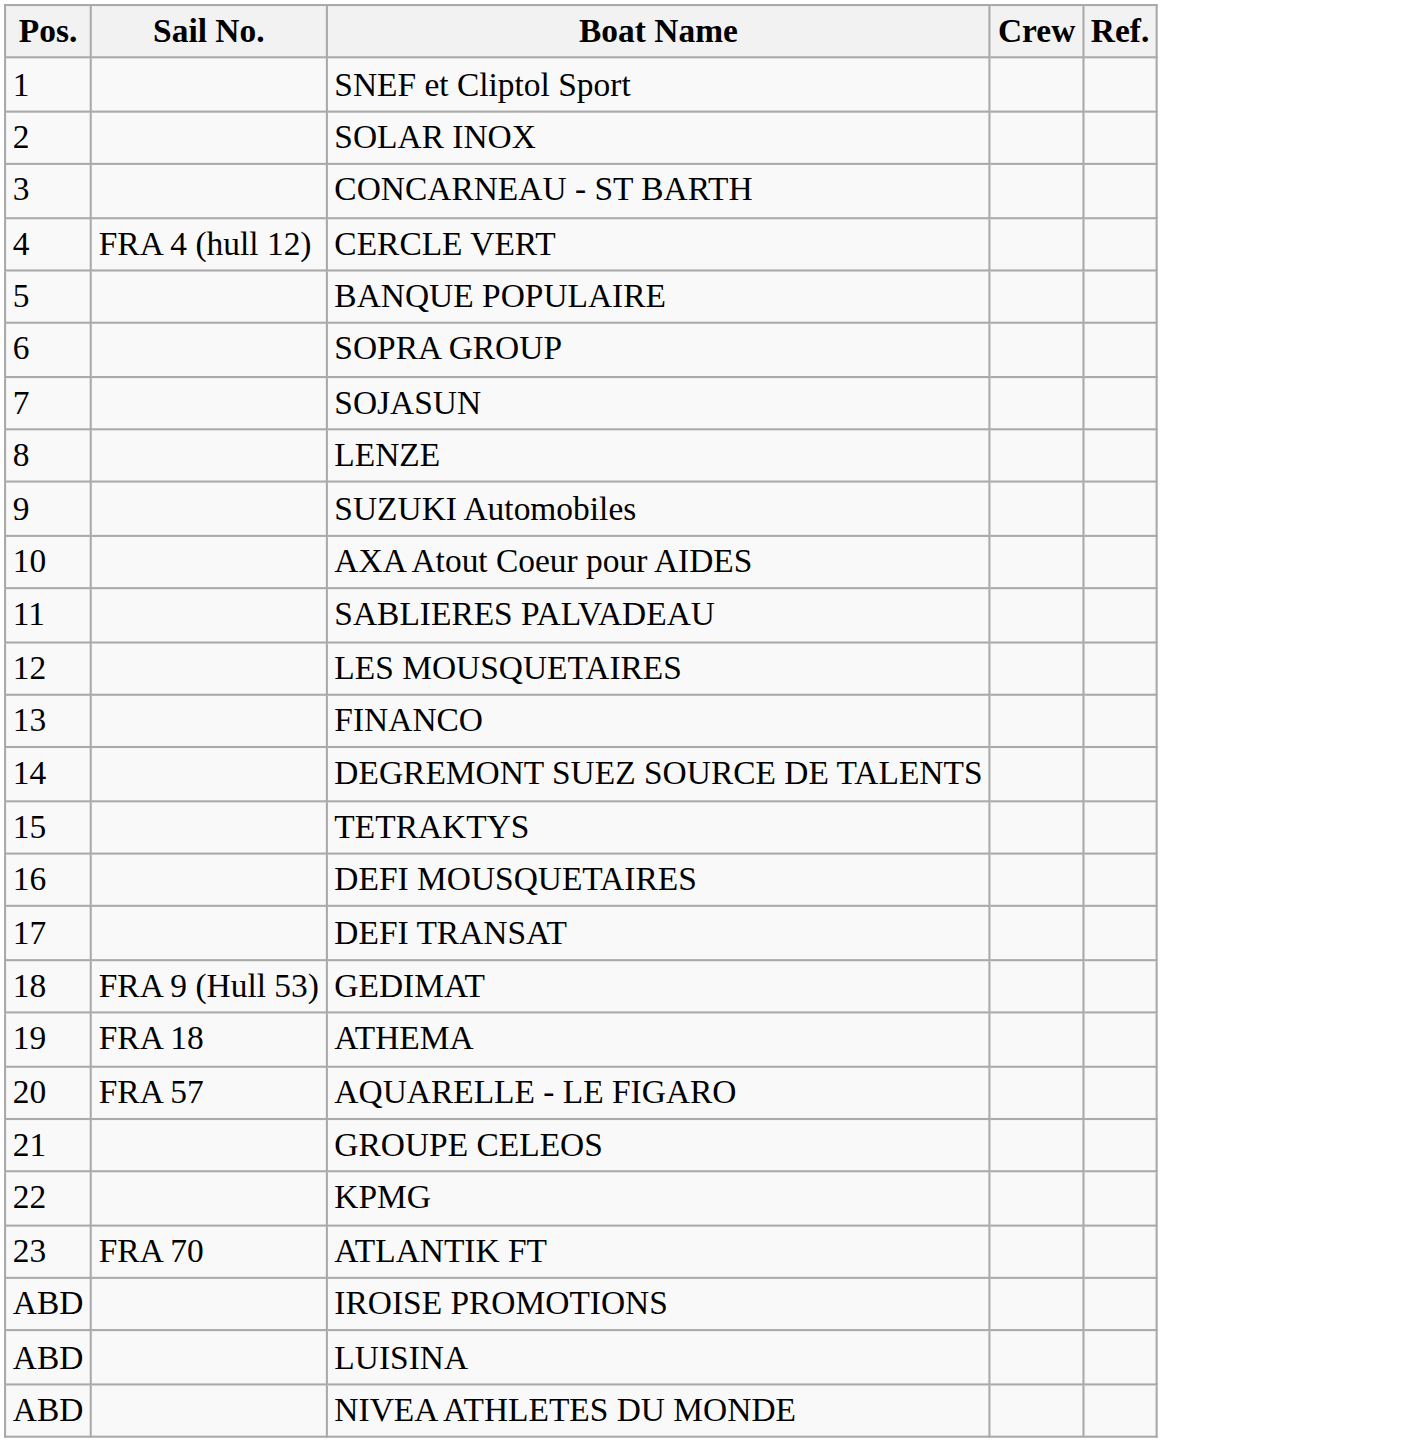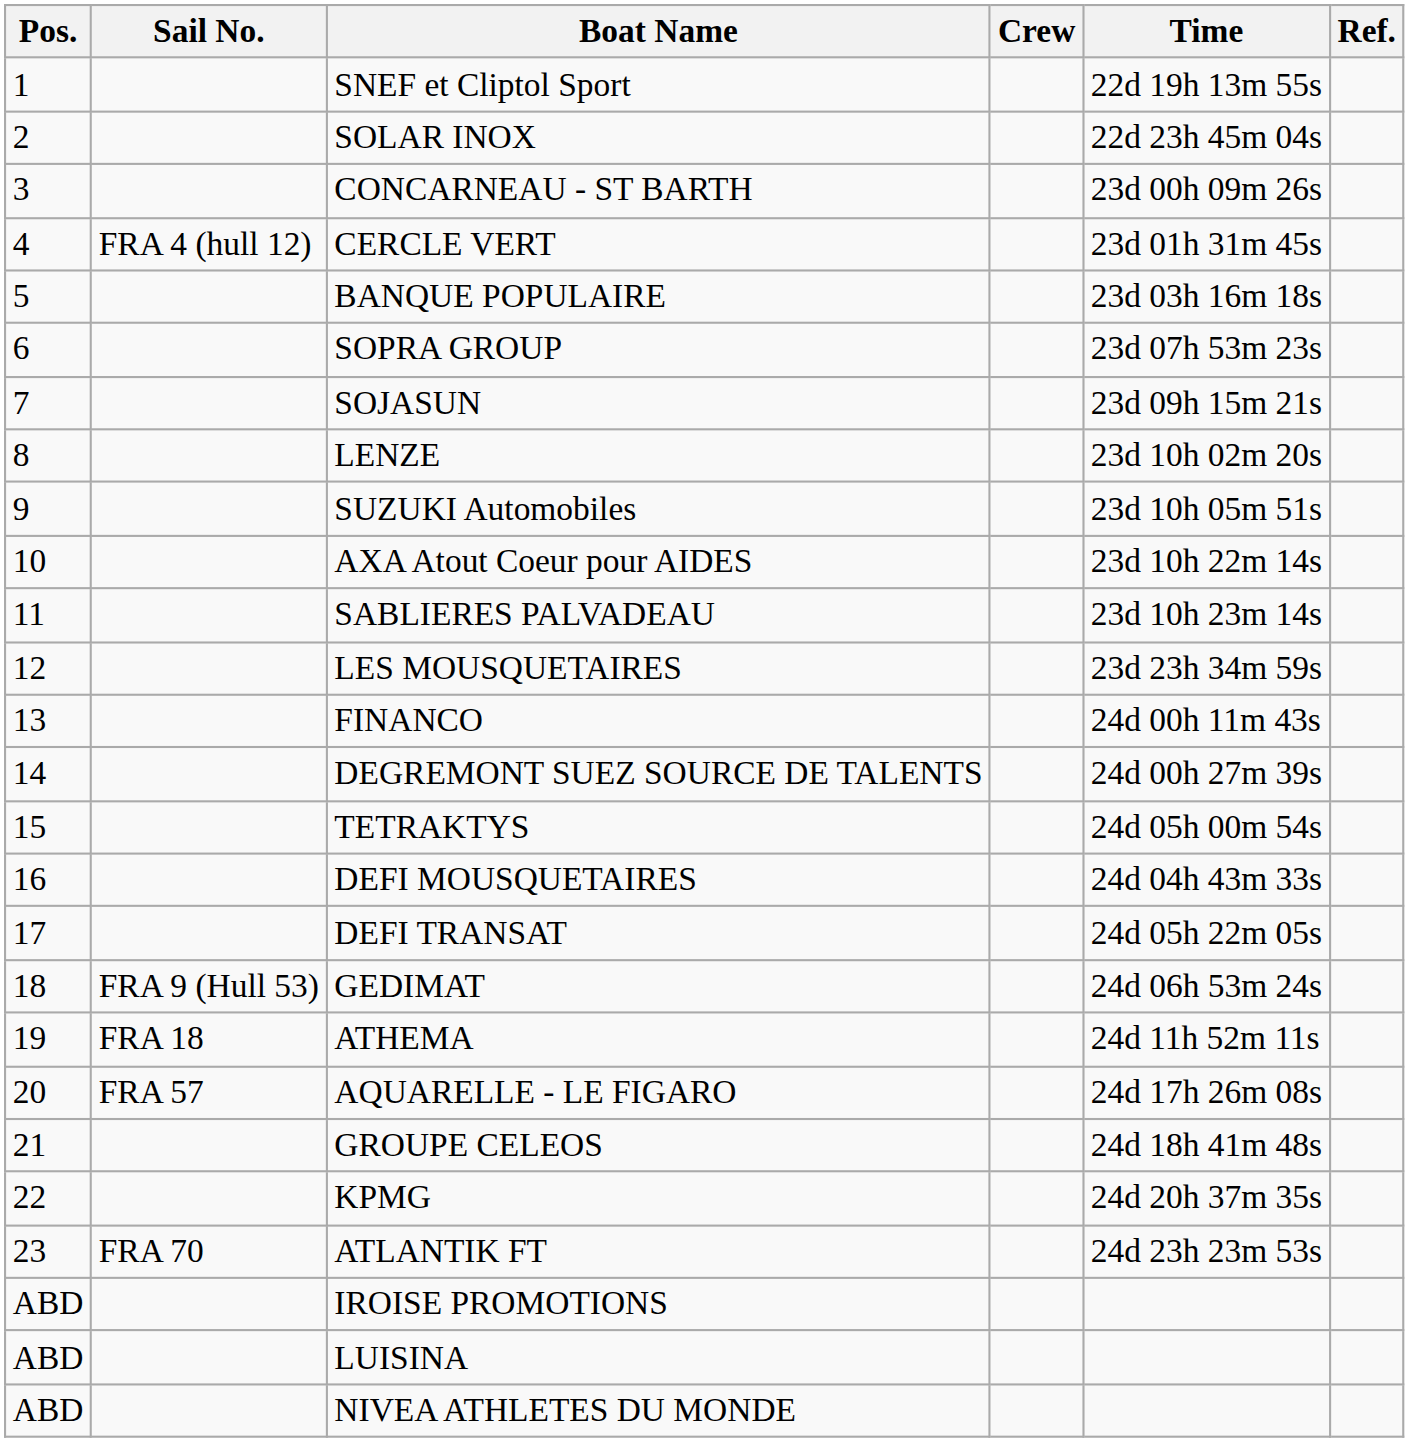+ column: Time | 22d 19h 13m 55s | 22d 23h 45m 04s | 23d 00h 09m 26s | 23d 01h 31m 45s | 23d 03h 16m 18s | 23d 07h 53m 23s | 23d 09h 15m 21s | 23d 10h 02m 20s | 23d 10h 05m 51s | 23d 10h 22m 14s | 23d 10h 23m 14s | 23d 23h 34m 59s | 24d 00h 11m 43s | 24d 00h 27m 39s | 24d 05h 00m 54s | 24d 04h 43m 33s | 24d 05h 22m 05s | 24d 06h 53m 24s | 24d 11h 52m 11s | 24d 17h 26m 08s | 24d 18h 41m 48s | 24d 20h 37m 35s | 24d 23h 23m 53s
